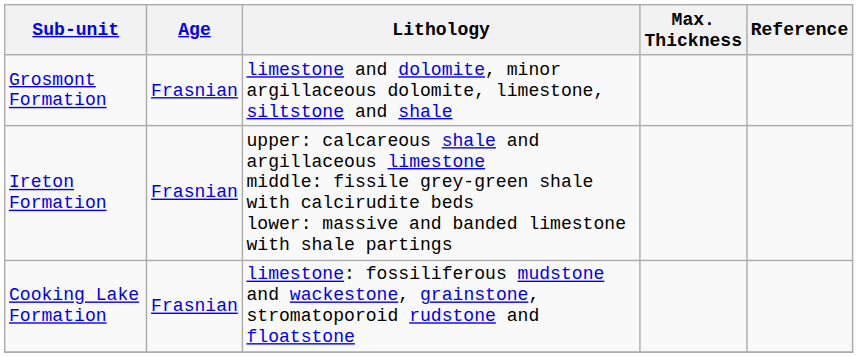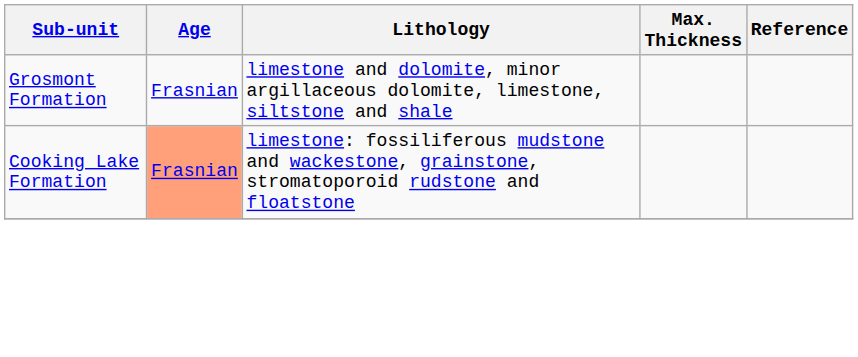- row: Ireton Formation | Frasnian | upper: calcareous shale and argillaceous limestone middle: fissile grey-green shale with calcirudite beds lower: massive and banded limestone with shale partings
Cooking Lake Formation | Age: no background -> lightsalmon background
